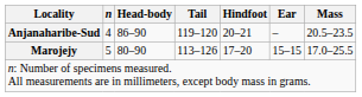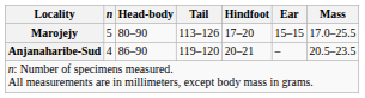rows swapped: Anjanaharibe-Sud <-> Marojejy
